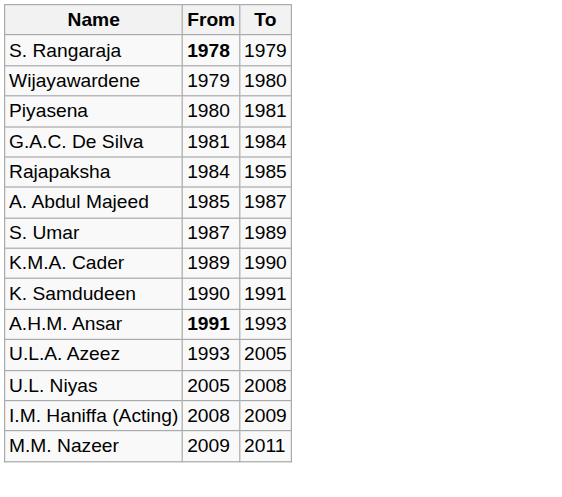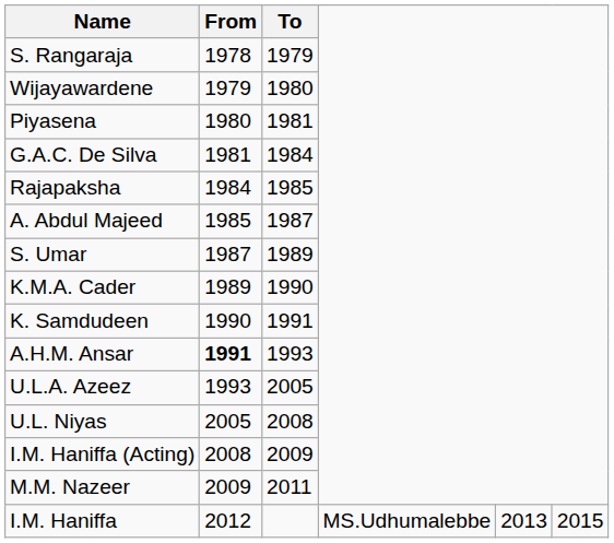S. Rangaraja | From: bold -> normal
+ row: I.M. Haniffa | 2012 | MS.Udhumalebbe | 2013 | 2015
